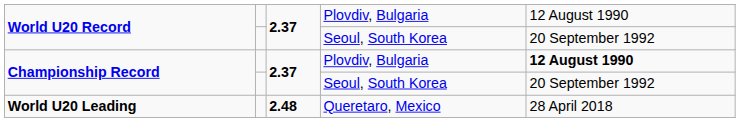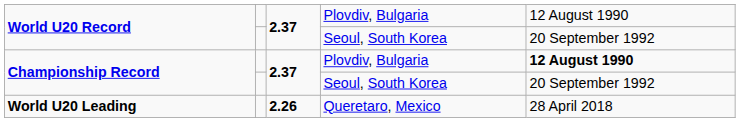World U20 Leading | column 3: 2.48 -> 2.26
